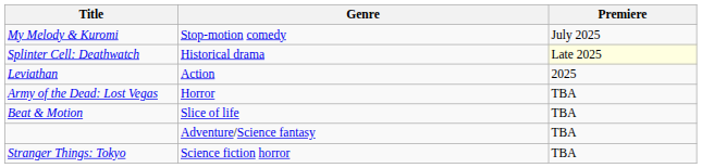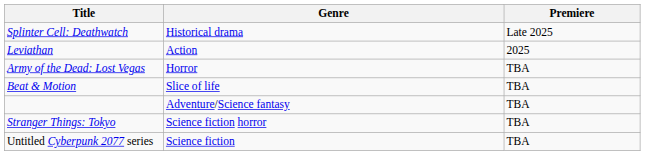- row: My Melody & Kuromi | Stop-motion comedy | July 2025
Splinter Cell: Deathwatch | Premiere: lightyellow background -> no background
+ row: Untitled Cyberpunk 2077 series | Science fiction | TBA
